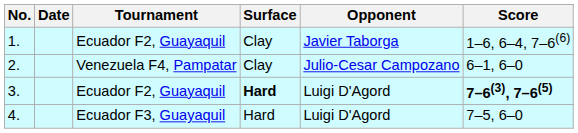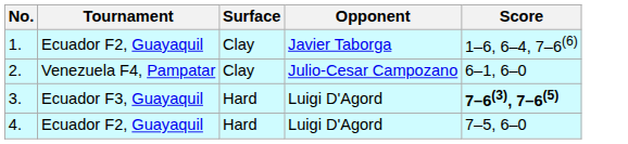- column: Date
3. | Tournament: Ecuador F2, Guayaquil -> Ecuador F3, Guayaquil
3. | Surface: bold -> normal
4. | Tournament: Ecuador F3, Guayaquil -> Ecuador F2, Guayaquil
